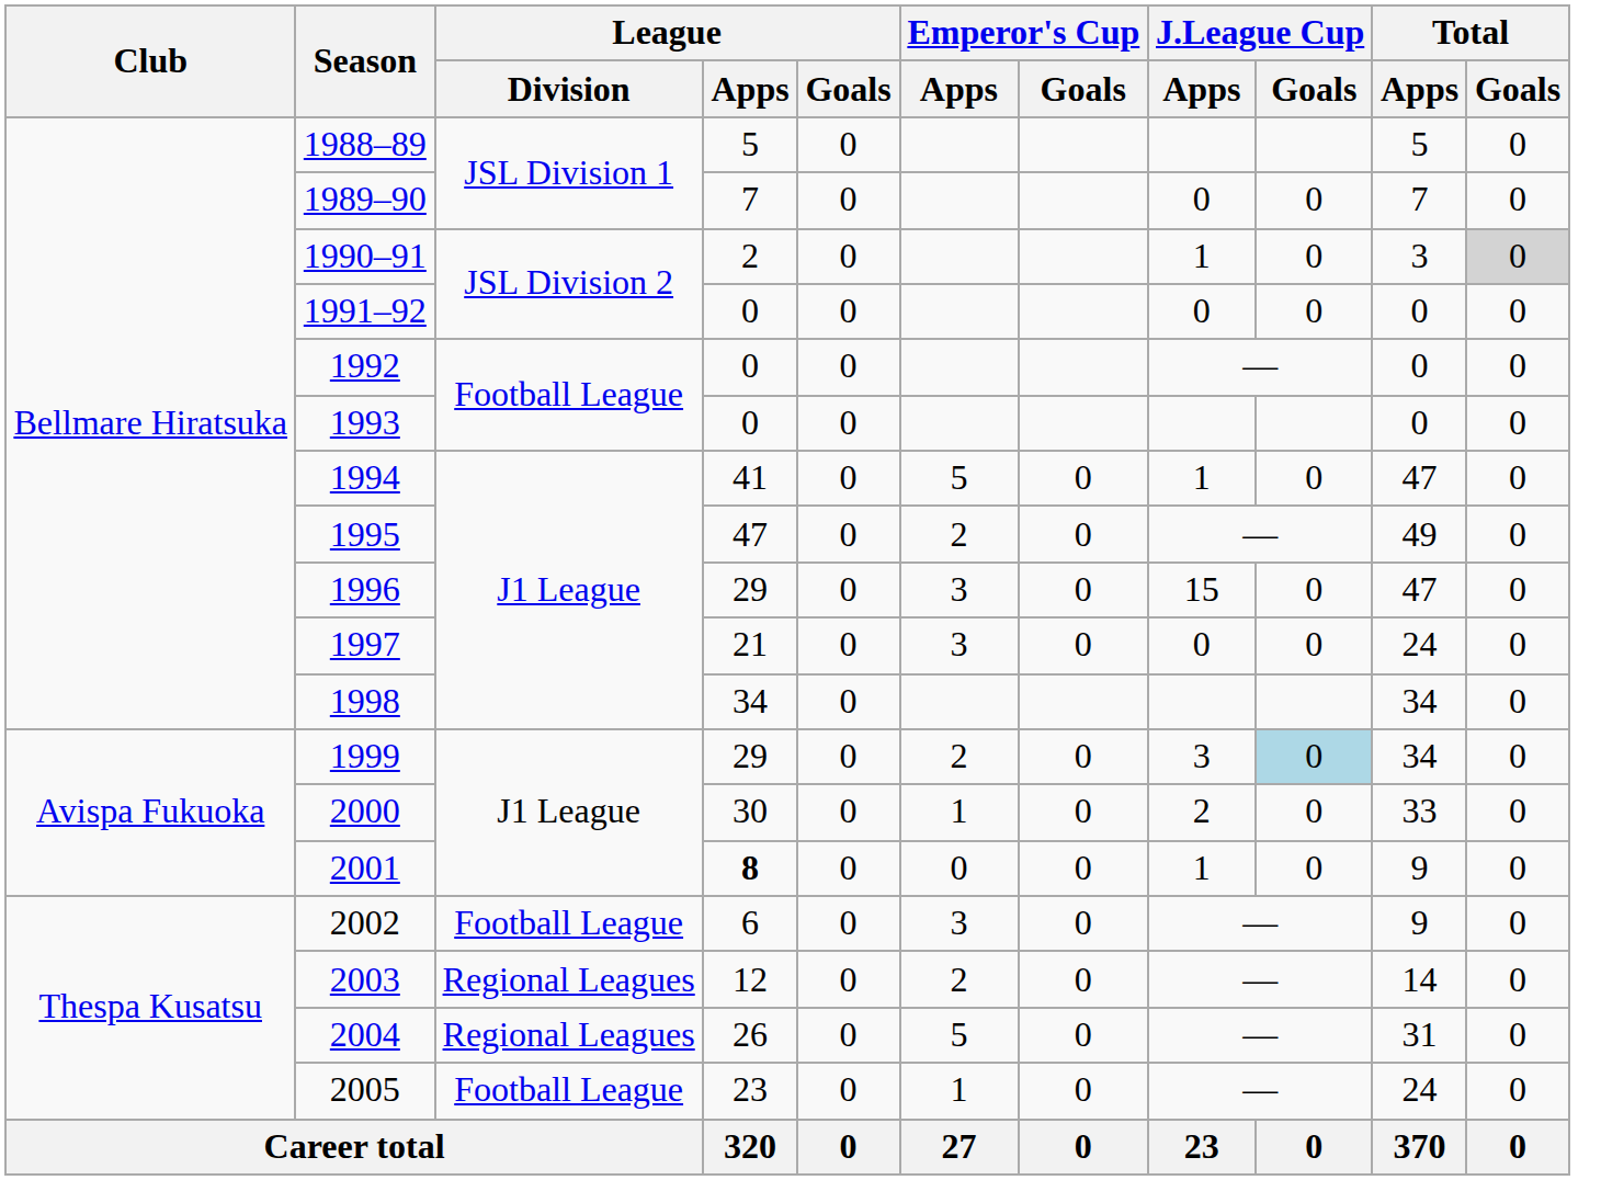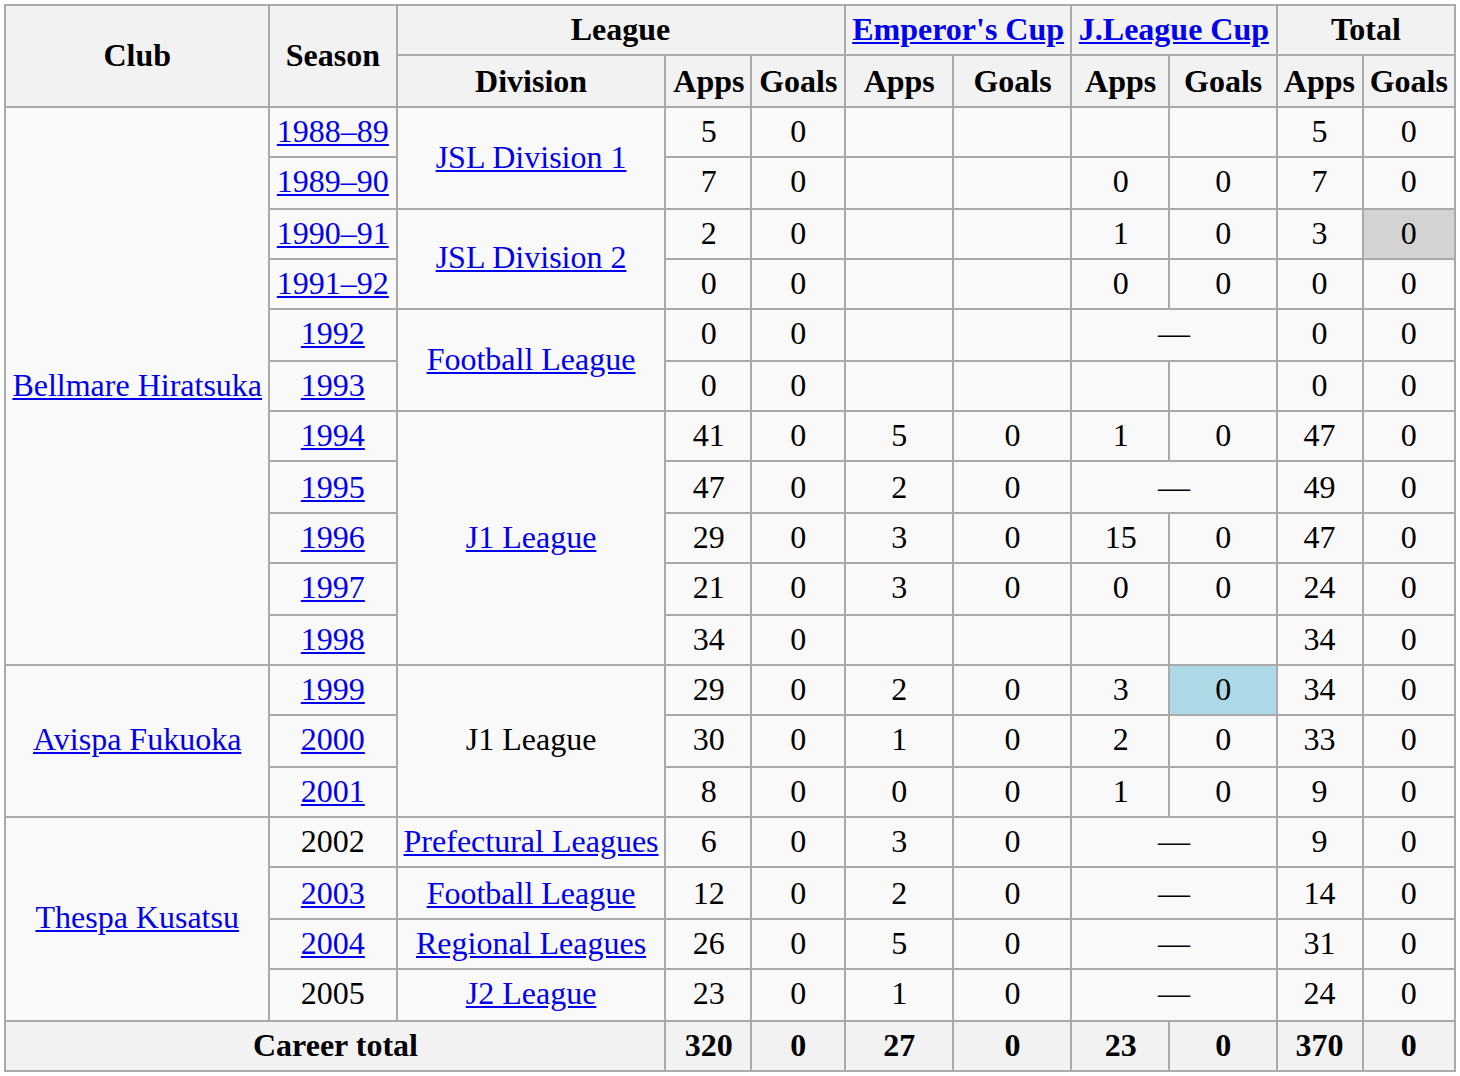2001 | League / Apps: bold -> normal
2002 | League / Division: Football League -> Prefectural Leagues
2003 | League / Division: Regional Leagues -> Football League
2005 | League / Division: Football League -> J2 League
